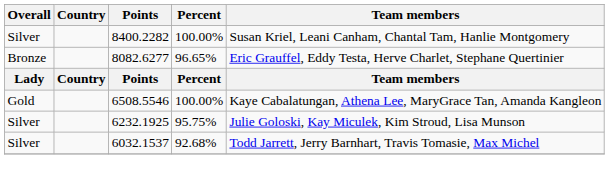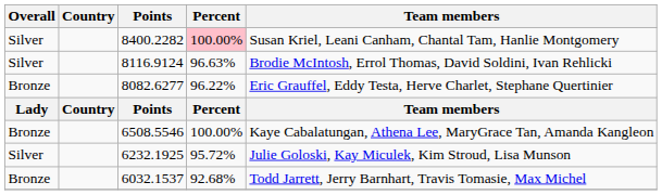8400.2282 | Percent: no background -> pink background
+ row: Silver | 8116.9124 | 96.63% | Brodie McIntosh, Errol Thomas, David Soldini, Ivan Rehlicki
8082.6277 | Percent: 96.65% -> 96.22%
6508.5546 | Overall: Gold -> Bronze
6232.1925 | Percent: 95.75% -> 95.72%
6032.1537 | Overall: Silver -> Bronze
